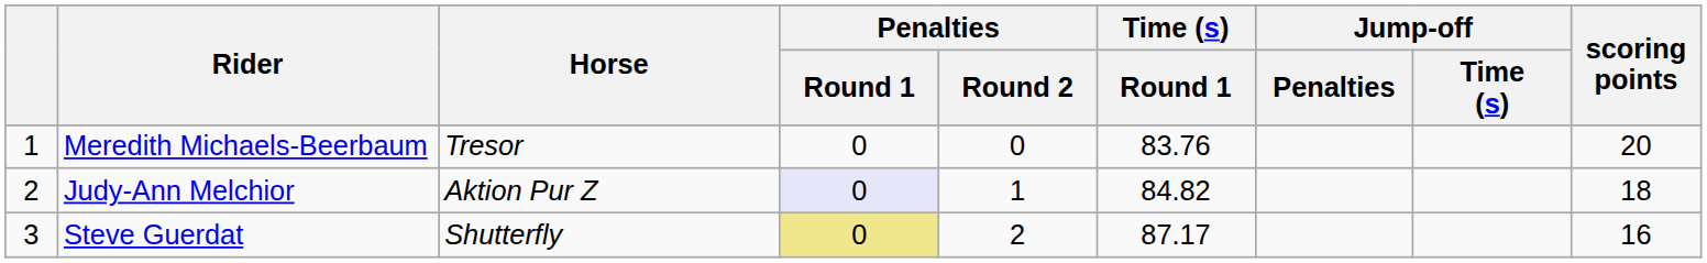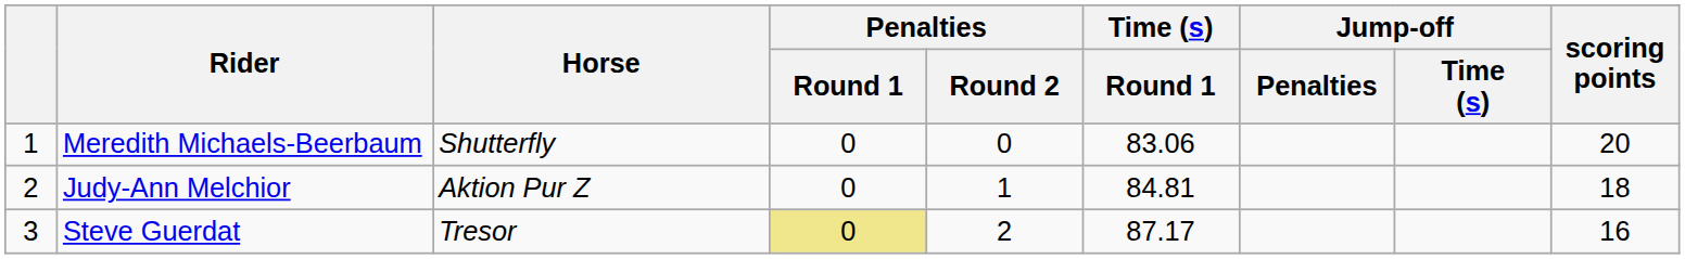Meredith Michaels-Beerbaum | Horse: Tresor -> Shutterfly
Meredith Michaels-Beerbaum | Time (s) / Round 1: 83.76 -> 83.06
Judy-Ann Melchior | Penalties / Round 1: lavender background -> no background
Judy-Ann Melchior | Time (s) / Round 1: 84.82 -> 84.81
Steve Guerdat | Horse: Shutterfly -> Tresor
